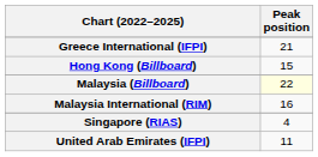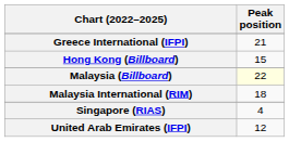Malaysia International (RIM) | Peak position: 16 -> 18
United Arab Emirates (IFPI) | Peak position: 11 -> 12
